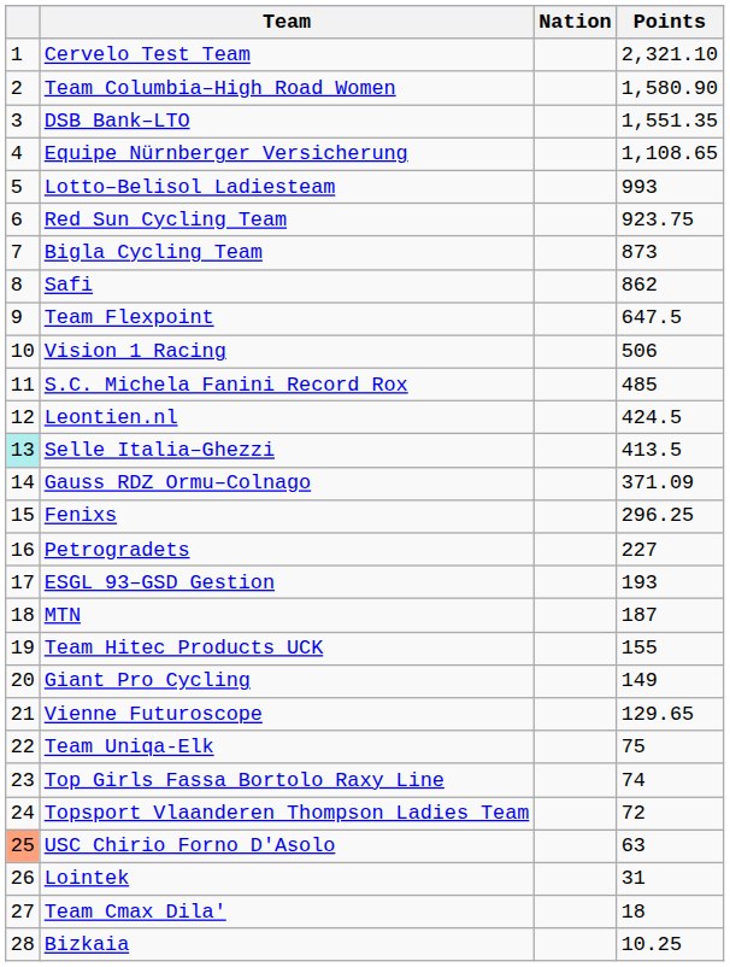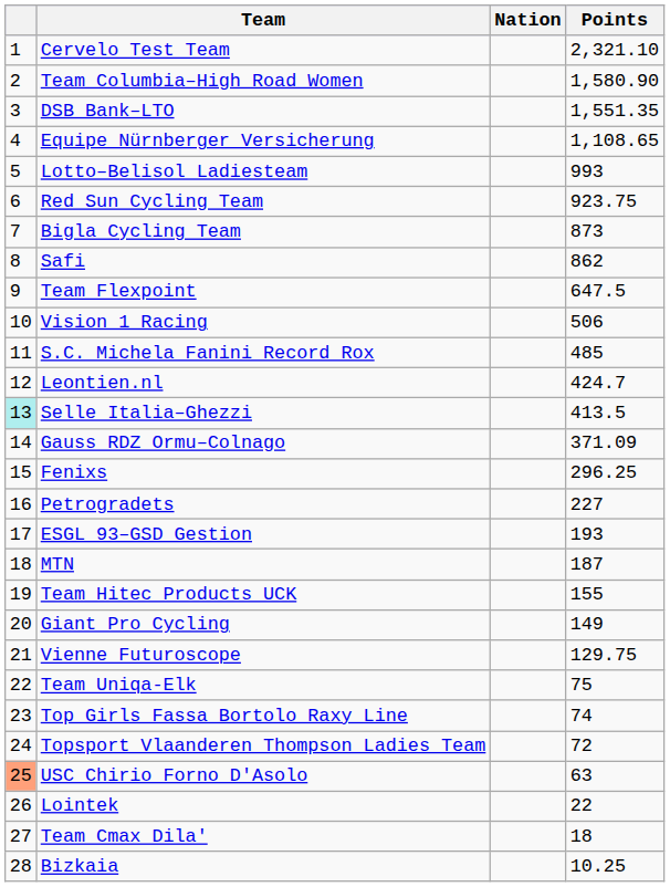Leontien.nl | Points: 424.5 -> 424.7
Vienne Futuroscope | Points: 129.65 -> 129.75
Lointek | Points: 31 -> 22
